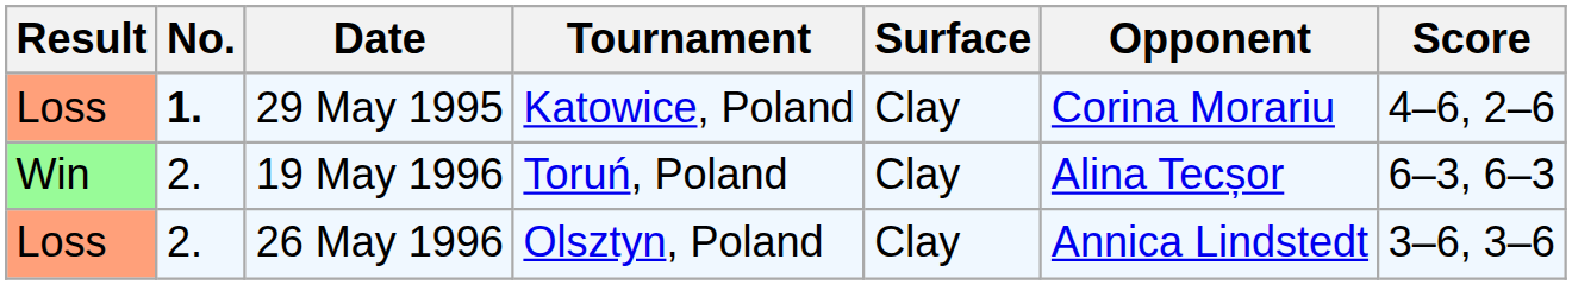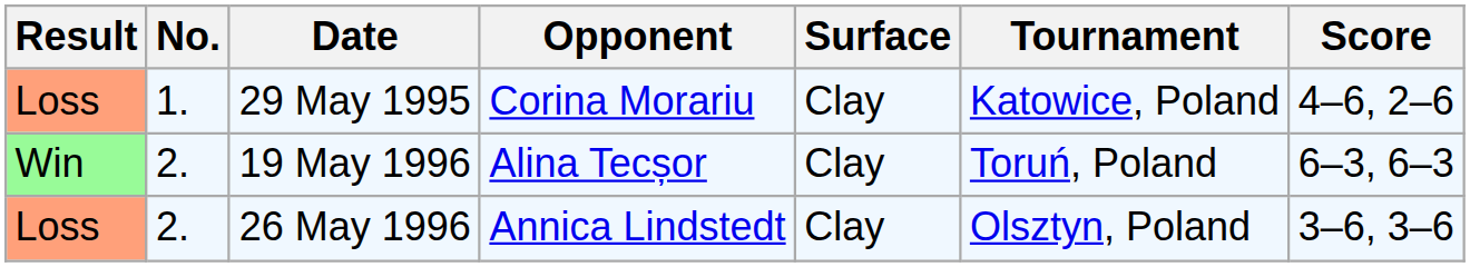columns swapped: Tournament <-> Opponent
29 May 1995 | No.: bold -> normal
